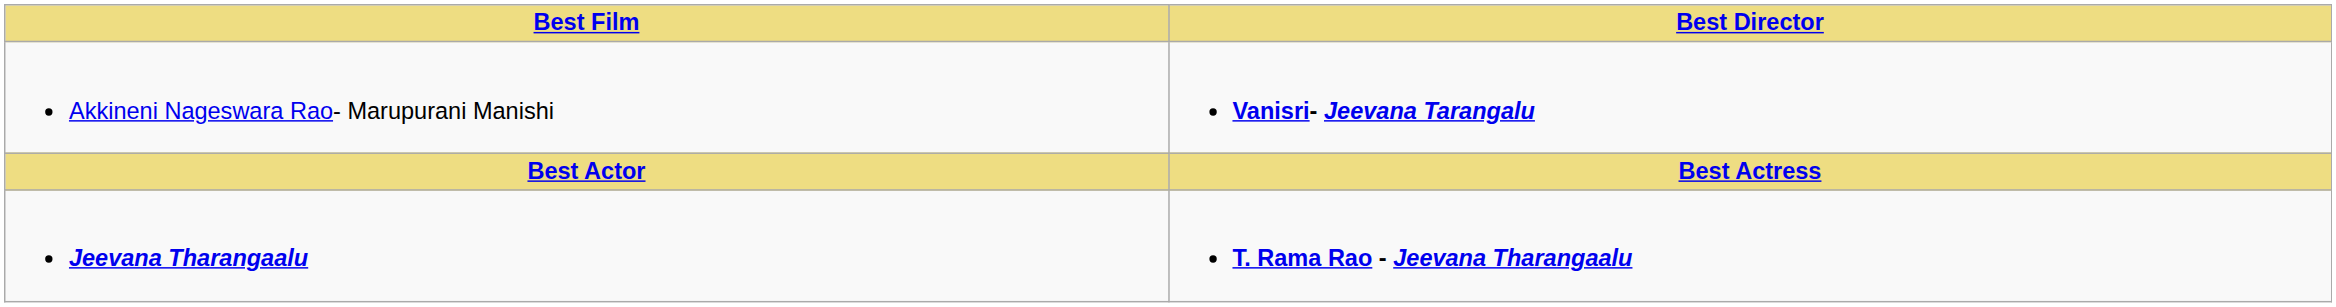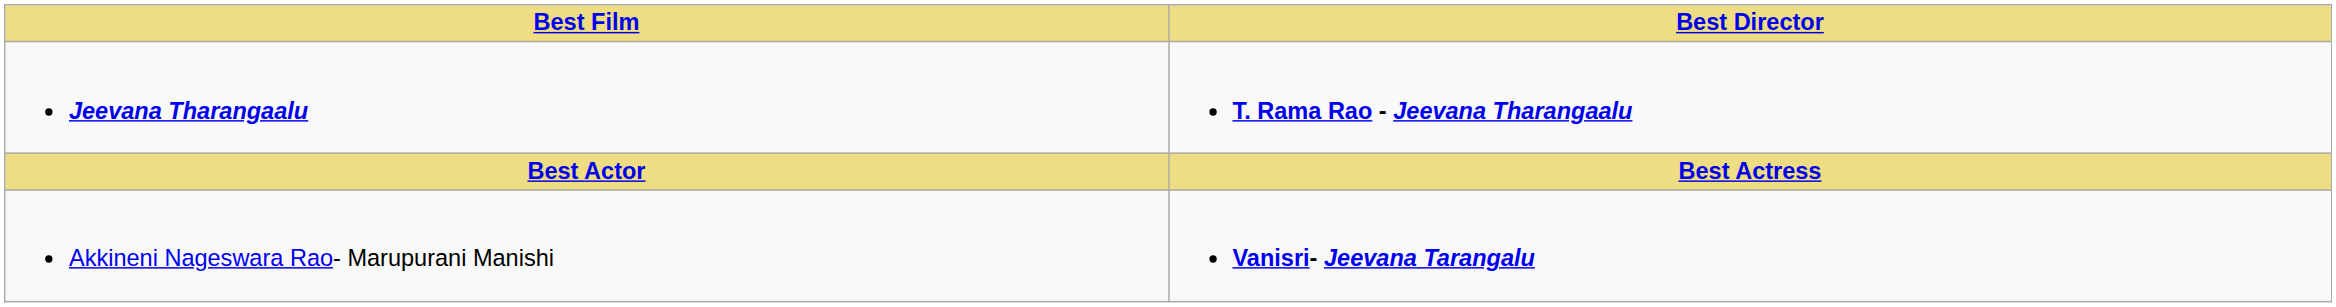rows swapped: Jeevana Tharangaalu <-> Akkineni Nageswara Rao- Marupurani Manishi
